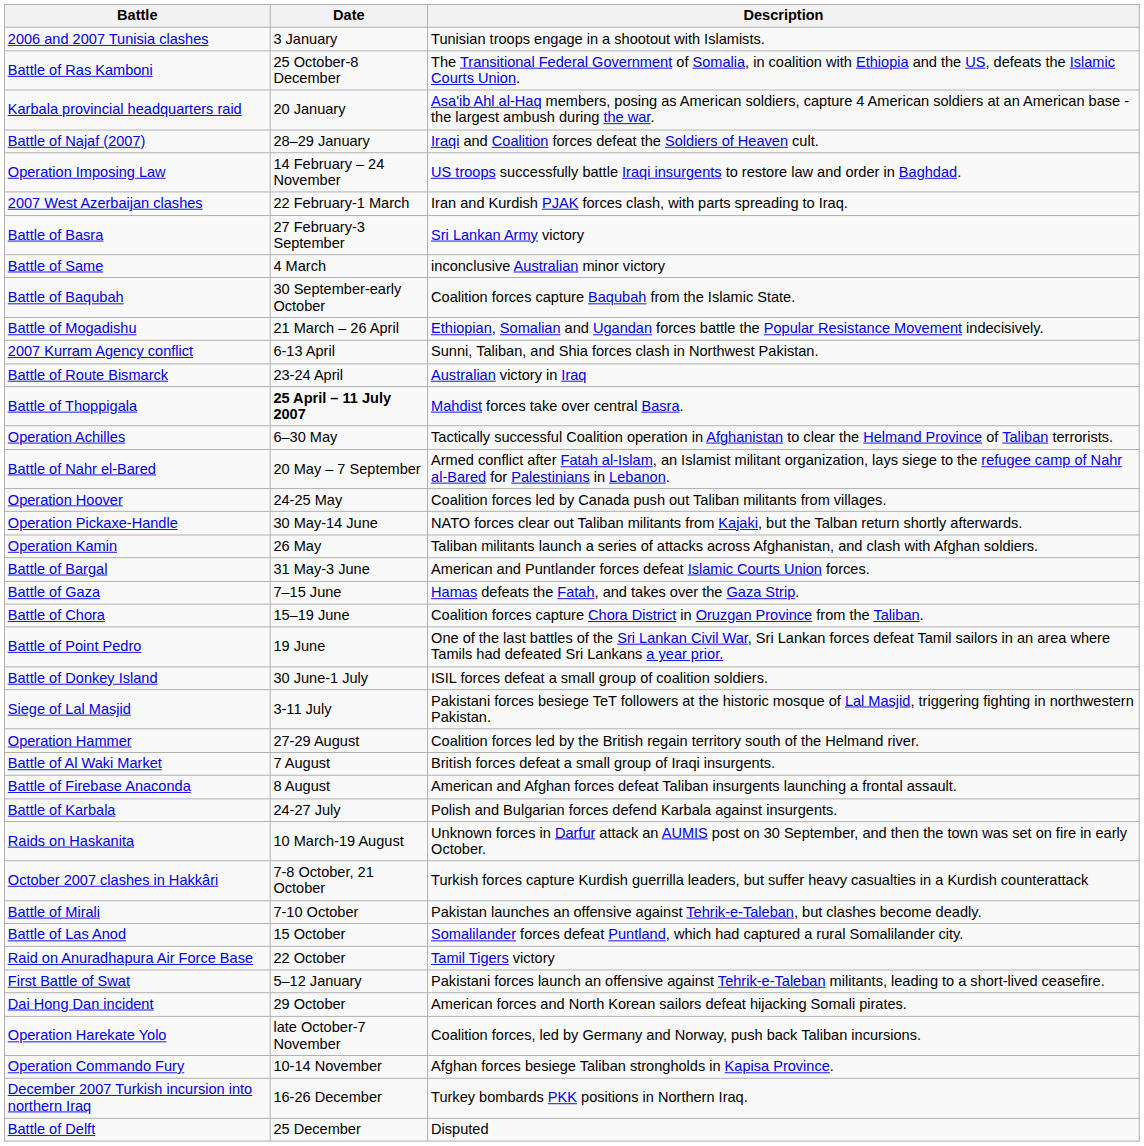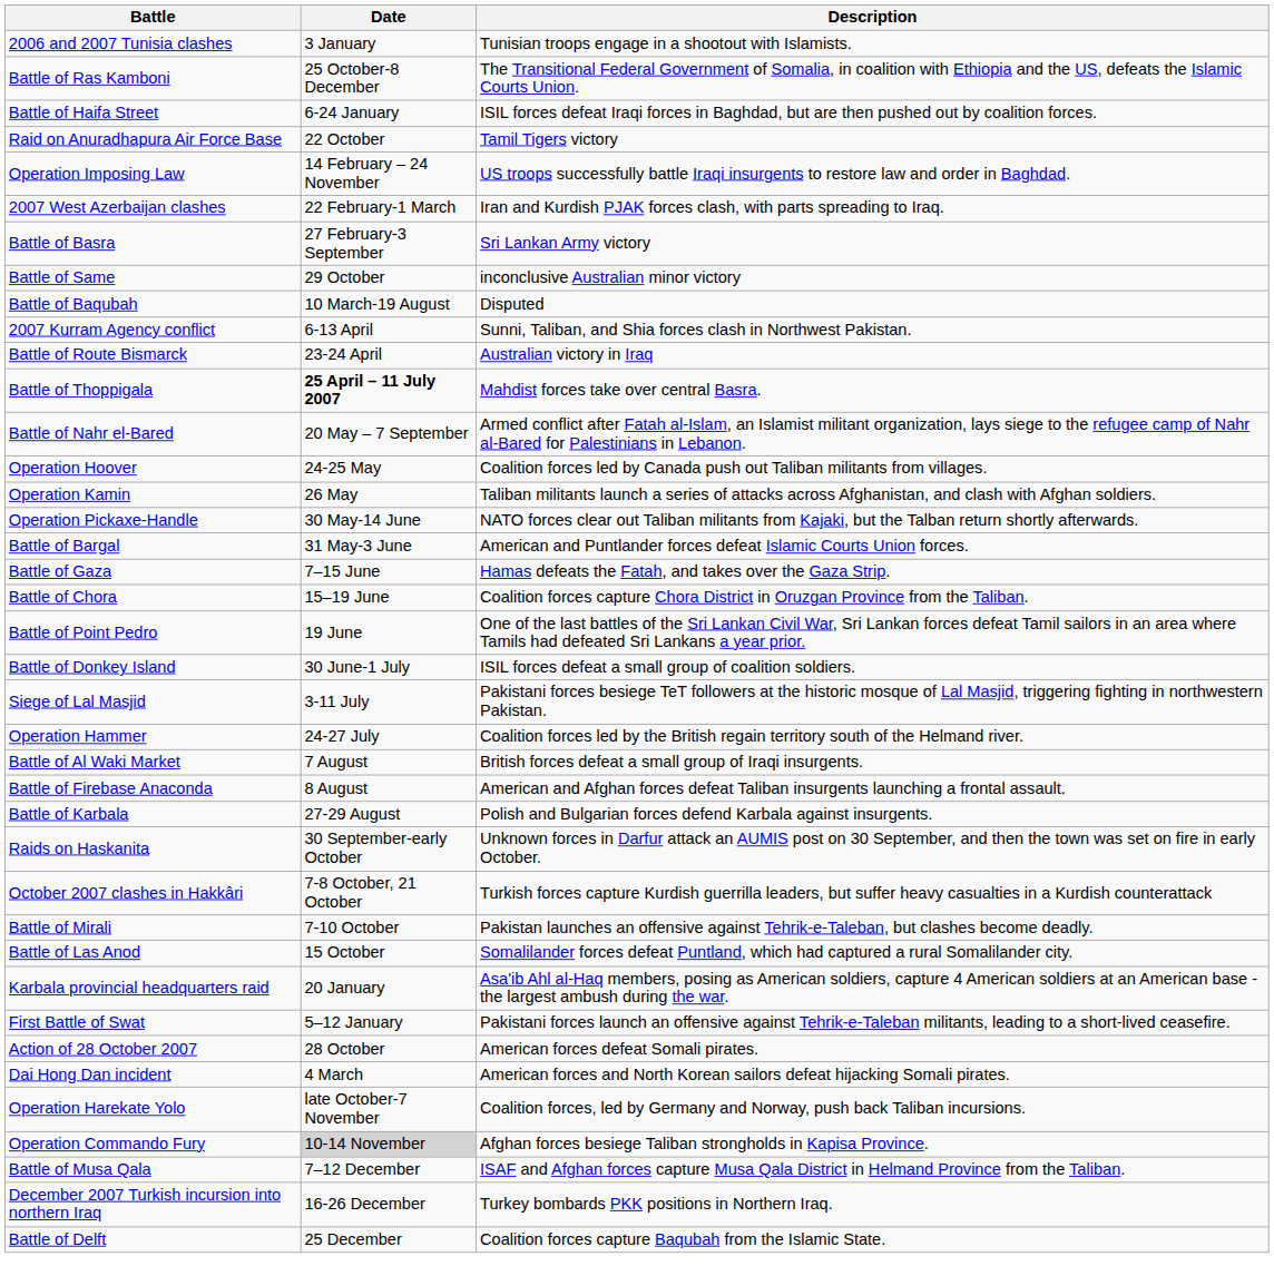+ row: Battle of Haifa Street | 6-24 January | ISIL forces defeat Iraqi forces in Baghdad, but are then pushed out by coalition forces.
rows swapped: Karbala provincial headquarters raid <-> Raid on Anuradhapura Air Force Base
- row: Battle of Najaf (2007) | 28–29 January | Iraqi and Coalition forces defeat the Soldiers of Heaven cult.
Battle of Same | Date: 4 March -> 29 October
Battle of Baqubah | Date: 30 September-early October -> 10 March-19 August
Battle of Baqubah | Description: Coalition forces capture Baqubah from the Islamic State. -> Disputed
- row: Battle of Mogadishu | 21 March – 26 April | Ethiopian, Somalian and Ugandan forces battle the Popular Resistance Movement indecisively.
- row: Operation Achilles | 6–30 May | Tactically successful Coalition operation in Afghanistan to clear the Helmand Province of Taliban terrorists.
rows swapped: Operation Kamin <-> Operation Pickaxe-Handle
Operation Hammer | Date: 27-29 August -> 24-27 July
Battle of Karbala | Date: 24-27 July -> 27-29 August
Raids on Haskanita | Date: 10 March-19 August -> 30 September-early October
+ row: Action of 28 October 2007 | 28 October | American forces defeat Somali pirates.
Dai Hong Dan incident | Date: 29 October -> 4 March
Operation Commando Fury | Date: no background -> lightgrey background
+ row: Battle of Musa Qala | 7–12 December | ISAF and Afghan forces capture Musa Qala District in Helmand Province from the Taliban.
Battle of Delft | Description: Disputed -> Coalition forces capture Baqubah from the Islamic State.
